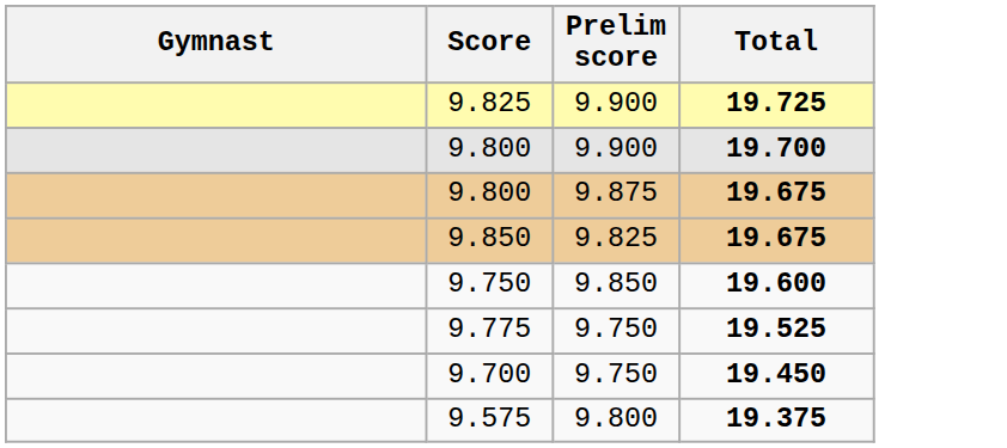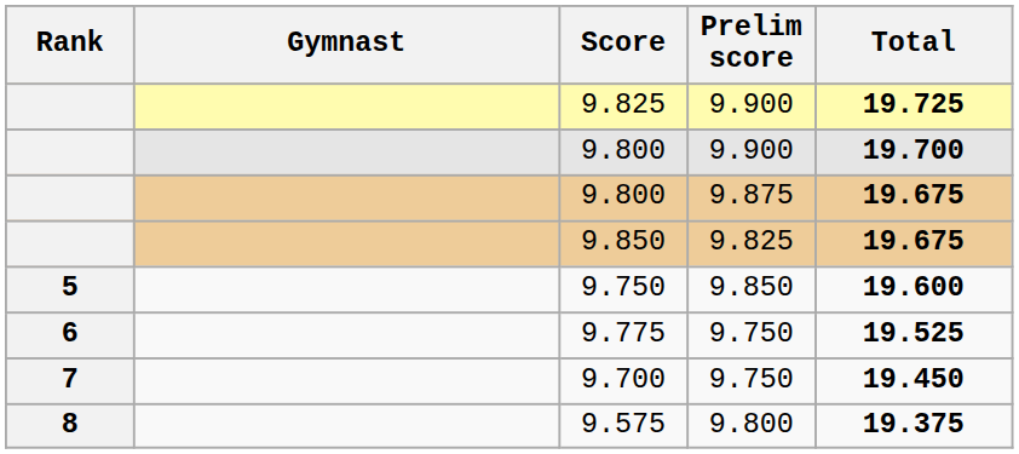+ column: Rank | 5 | 6 | 7 | 8
